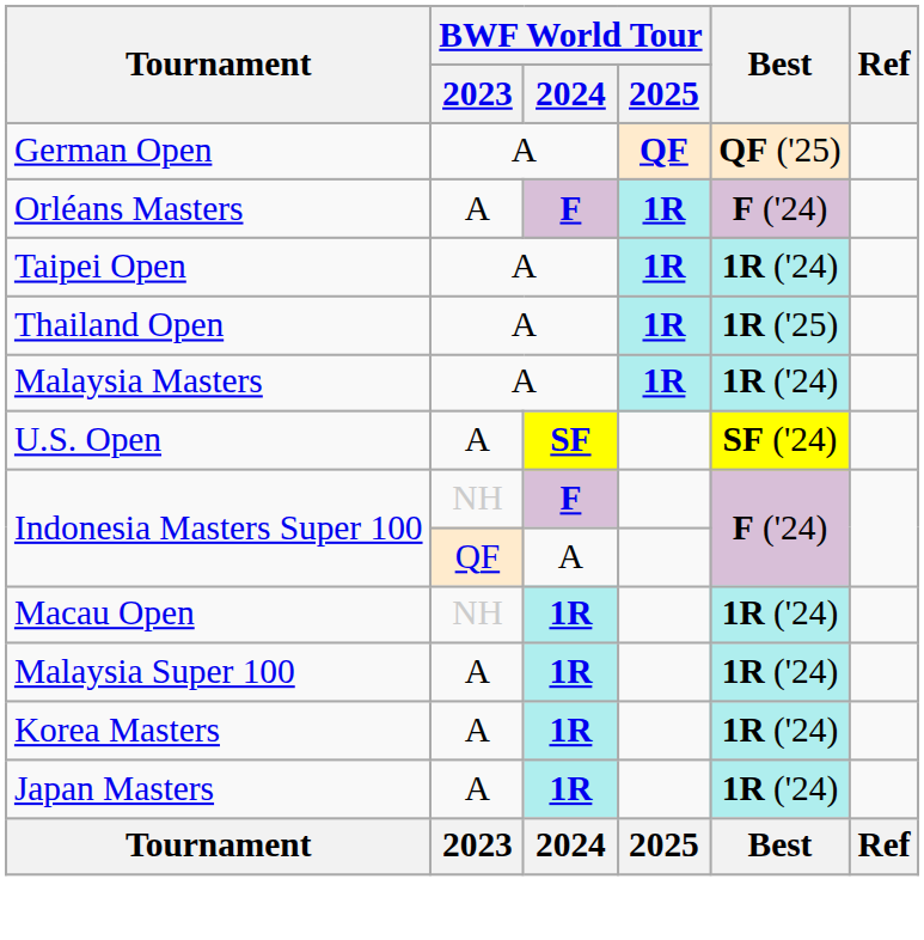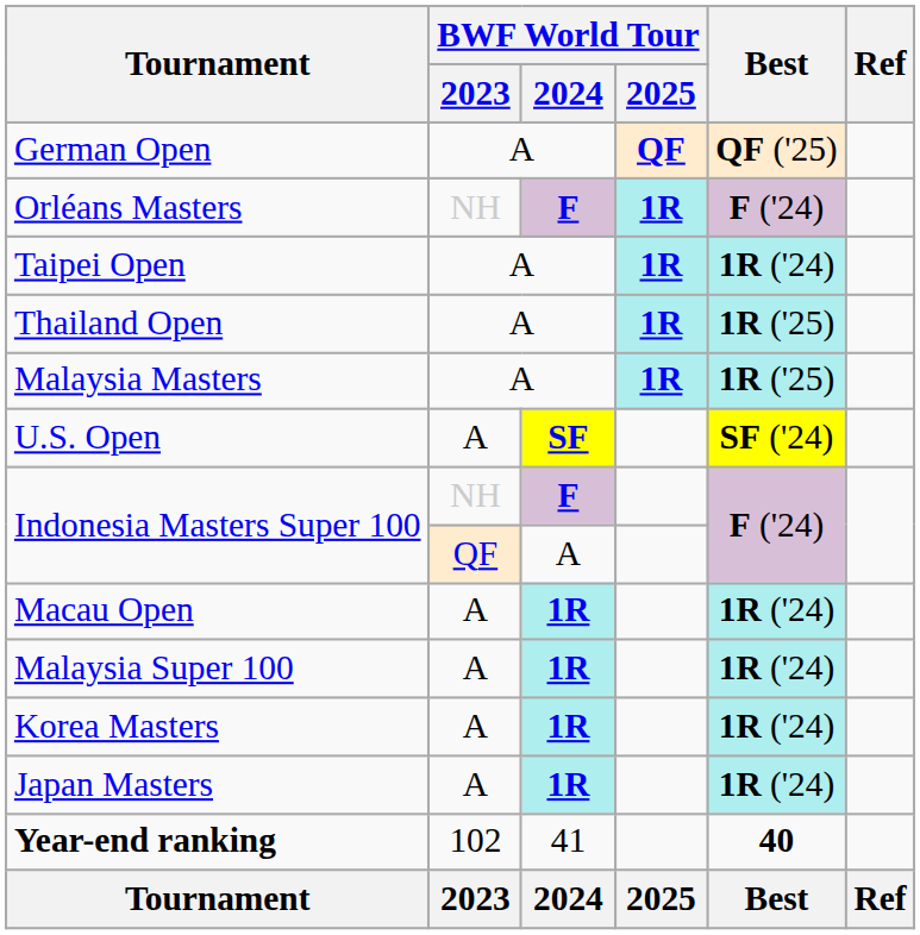Orléans Masters | BWF World Tour / 2023: A -> NH
Malaysia Masters | Best: 1R ('24) -> 1R ('25)
Macau Open | BWF World Tour / 2023: NH -> A
+ row: Year-end ranking | 102 | 41 | 40
